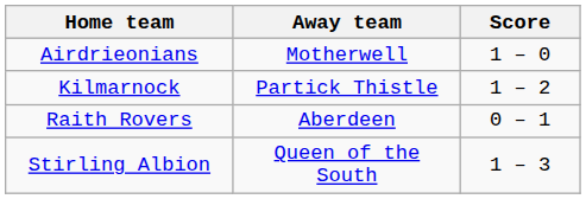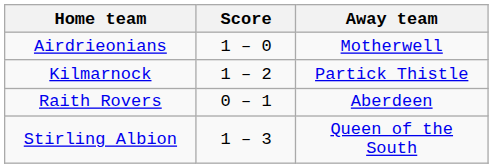columns swapped: Score <-> Away team
